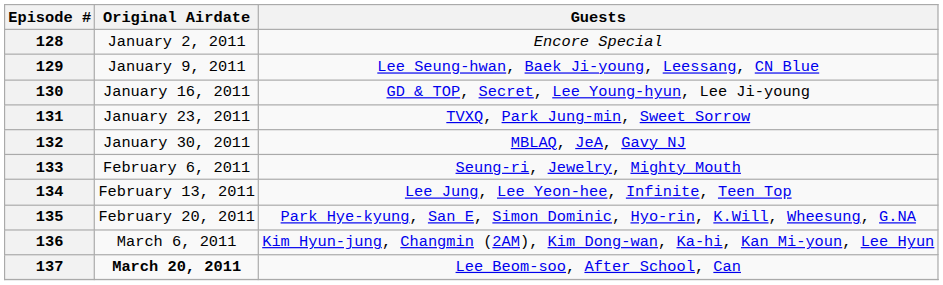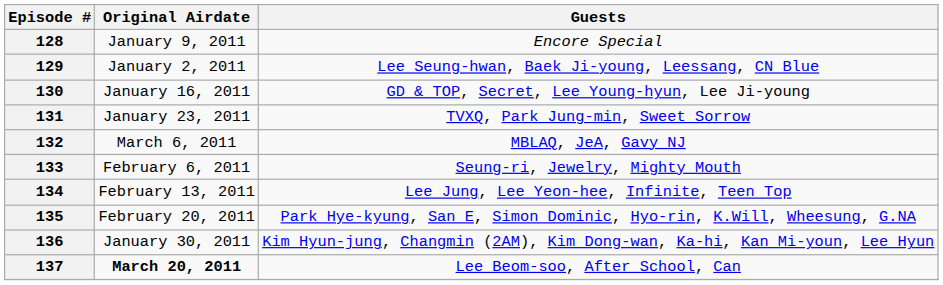128 | Original Airdate: January 2, 2011 -> January 9, 2011
129 | Original Airdate: January 9, 2011 -> January 2, 2011
132 | Original Airdate: January 30, 2011 -> March 6, 2011
136 | Original Airdate: March 6, 2011 -> January 30, 2011
